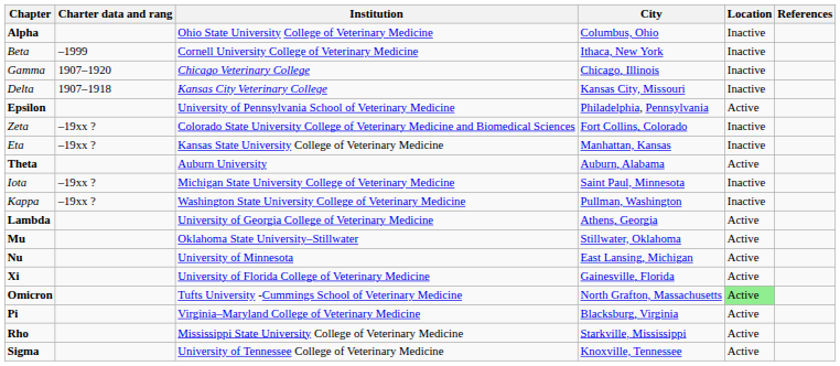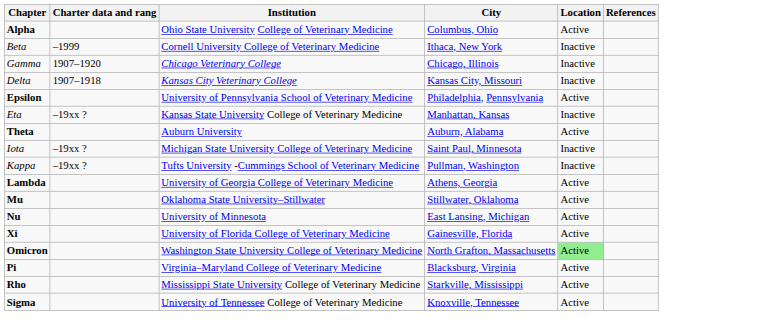Alpha | Location: Inactive -> Active
- row: Zeta | –19xx ? | Colorado State University College of Veterinary Medicine and Biomedical Sciences | Fort Collins, Colorado | Inactive
Kappa | Institution: Washington State University College of Veterinary Medicine -> Tufts University -Cummings School of Veterinary Medicine
Omicron | Institution: Tufts University -Cummings School of Veterinary Medicine -> Washington State University College of Veterinary Medicine
